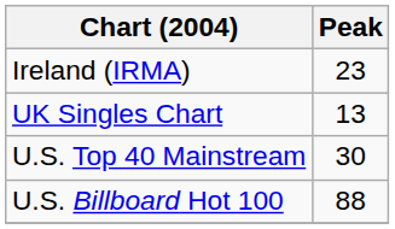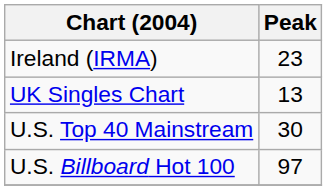U.S. Billboard Hot 100 | Peak: 88 -> 97
